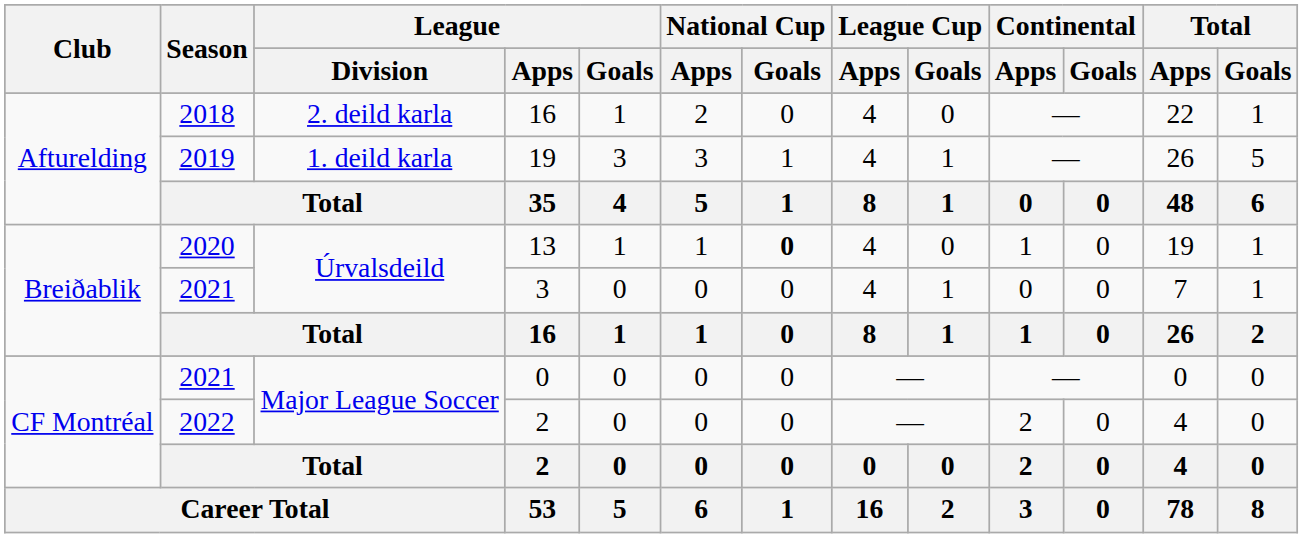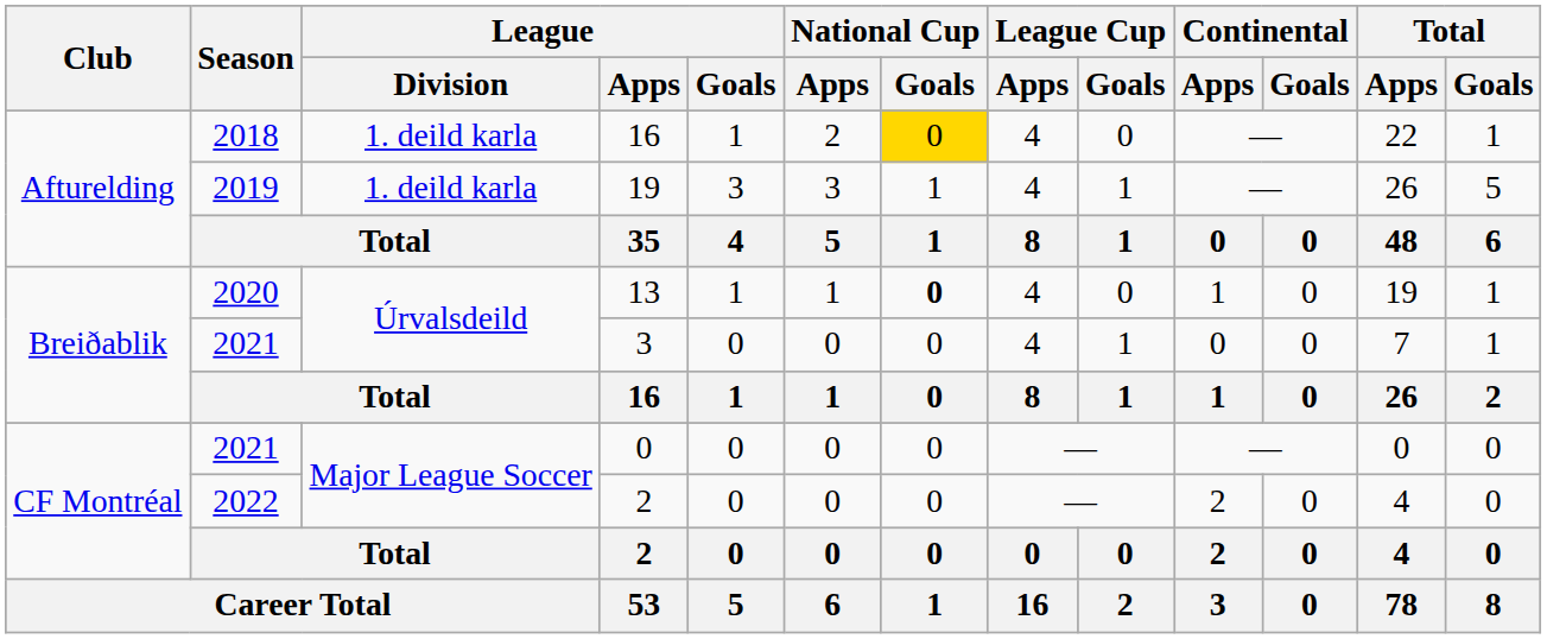2018 / 16 | League / Division: 2. deild karla -> 1. deild karla
2018 / 16 | National Cup / Goals: no background -> gold background
